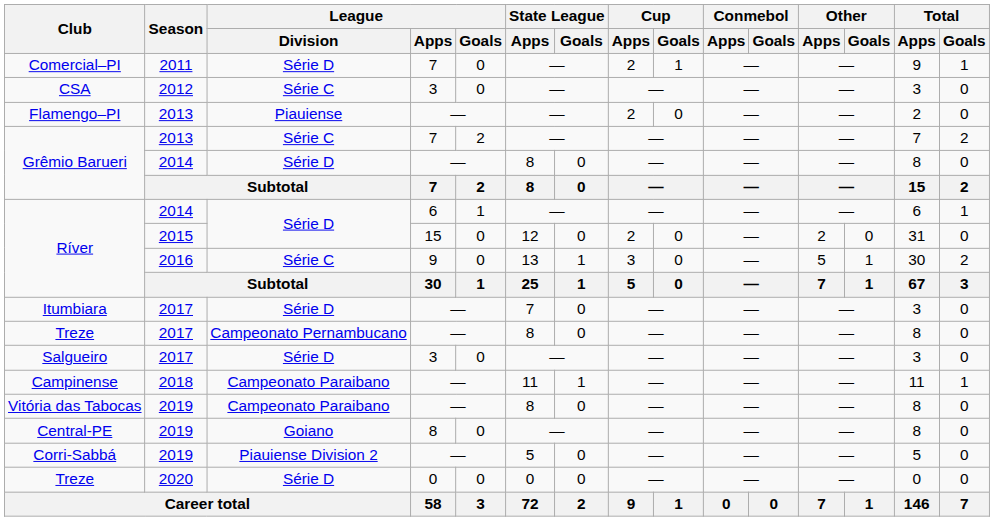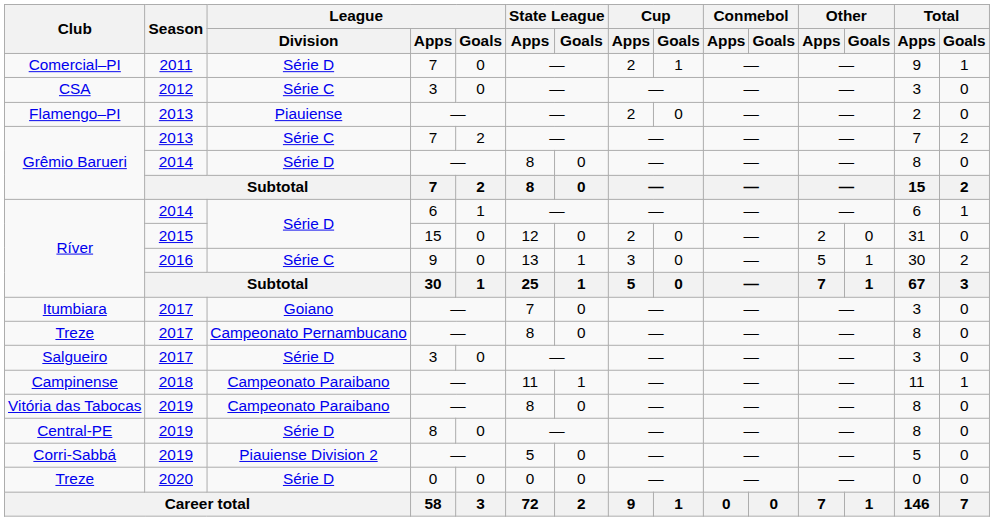Itumbiara | League / Division: Série D -> Goiano
Central-PE | League / Division: Goiano -> Série D
